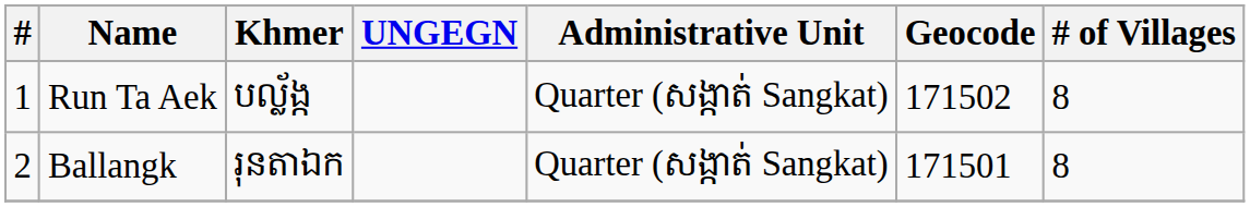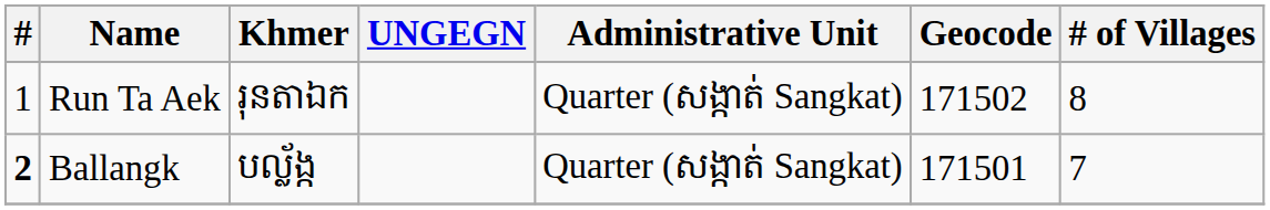Run Ta Aek | Khmer: បល្ល័ង្ក -> រុនតាឯក
Ballangk | #: normal -> bold
Ballangk | Khmer: រុនតាឯក -> បល្ល័ង្ក
Ballangk | # of Villages: 8 -> 7
